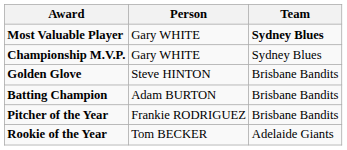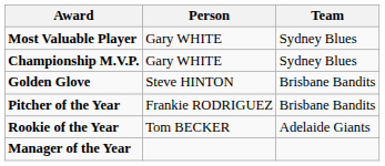Most Valuable Player | Team: bold -> normal
- row: Batting Champion | Adam BURTON | Brisbane Bandits
+ row: Manager of the Year
